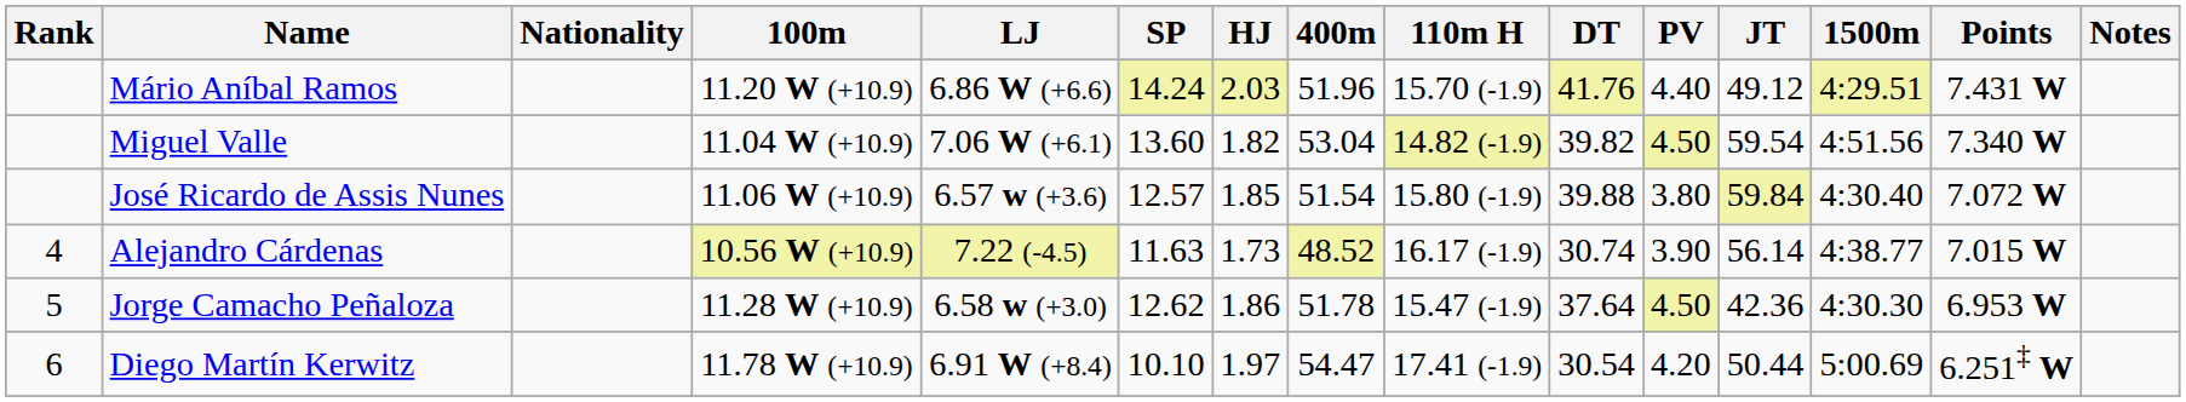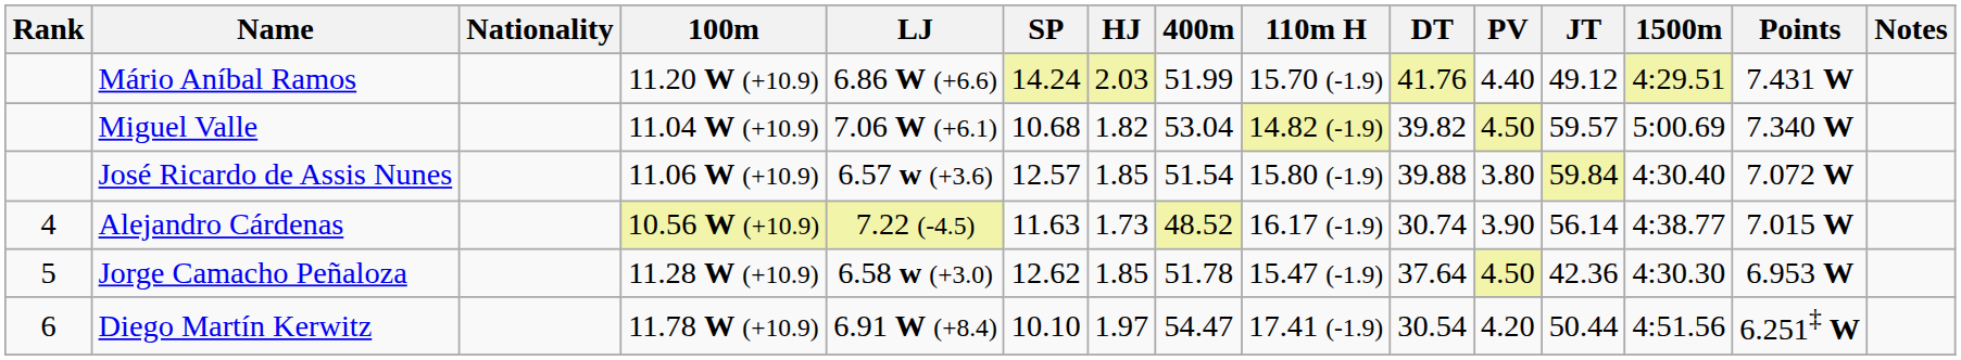Mário Aníbal Ramos | 400m: 51.96 -> 51.99
Miguel Valle | SP: 13.60 -> 10.68
Miguel Valle | JT: 59.54 -> 59.57
Miguel Valle | 1500m: 4:51.56 -> 5:00.69
Jorge Camacho Peñaloza | HJ: 1.86 -> 1.85
Diego Martín Kerwitz | 1500m: 5:00.69 -> 4:51.56
